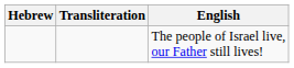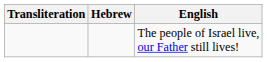columns swapped: Hebrew <-> Transliteration
